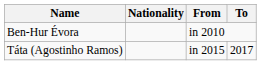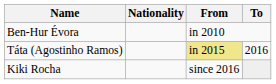Táta (Agostinho Ramos) | From: no background -> khaki background
Táta (Agostinho Ramos) | To: 2017 -> 2016
+ row: Kiki Rocha | since 2016
